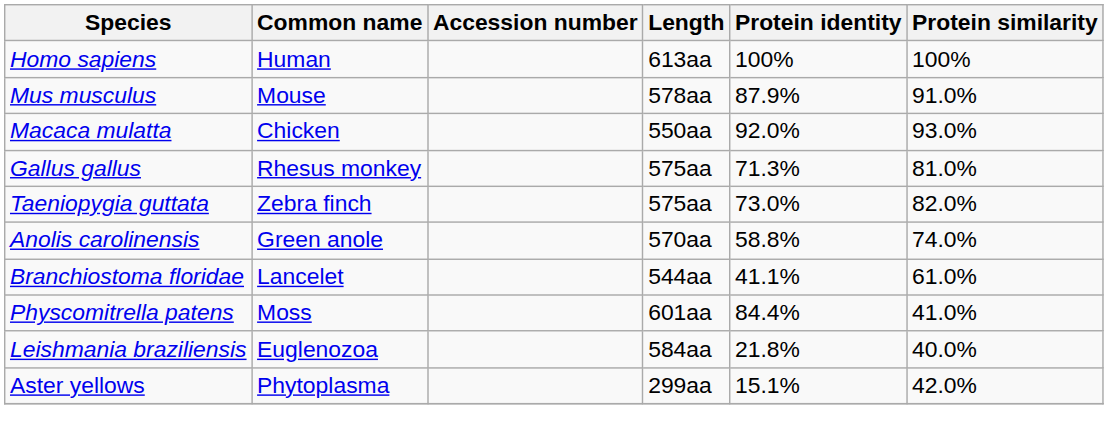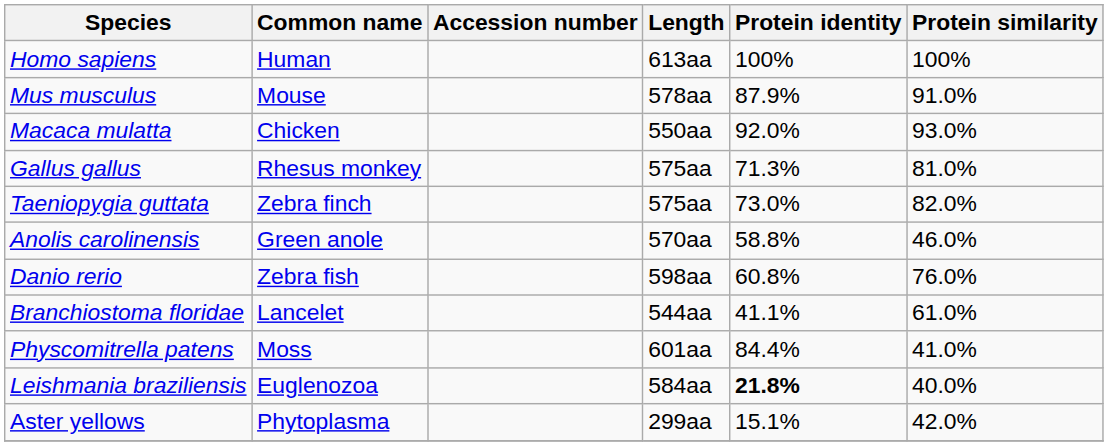Anolis carolinensis | Protein similarity: 74.0% -> 46.0%
+ row: Danio rerio | Zebra fish | 598aa | 60.8% | 76.0%
Leishmania braziliensis | Protein identity: normal -> bold
